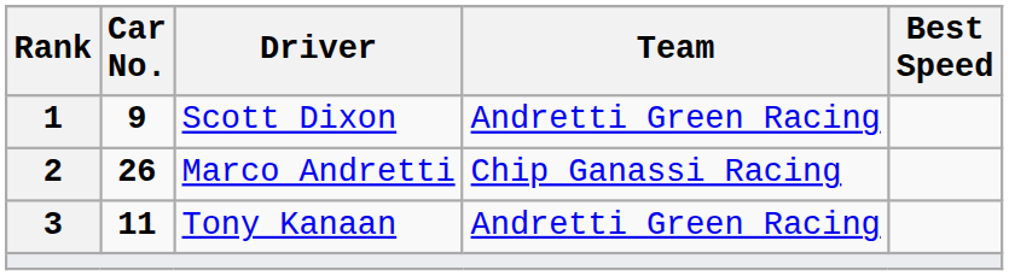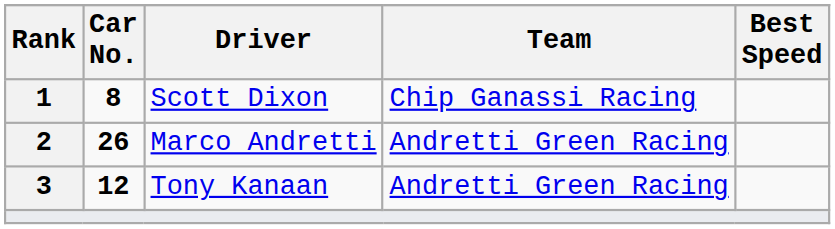Scott Dixon | Car No.: 9 -> 8
Scott Dixon | Team: Andretti Green Racing -> Chip Ganassi Racing
Marco Andretti | Team: Chip Ganassi Racing -> Andretti Green Racing
Tony Kanaan | Car No.: 11 -> 12
